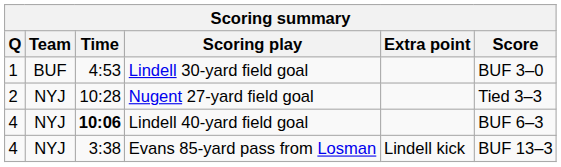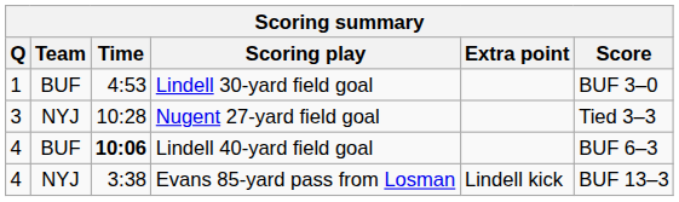Nugent 27-yard field goal | Q: 2 -> 3
Lindell 40-yard field goal | Team: NYJ -> BUF
